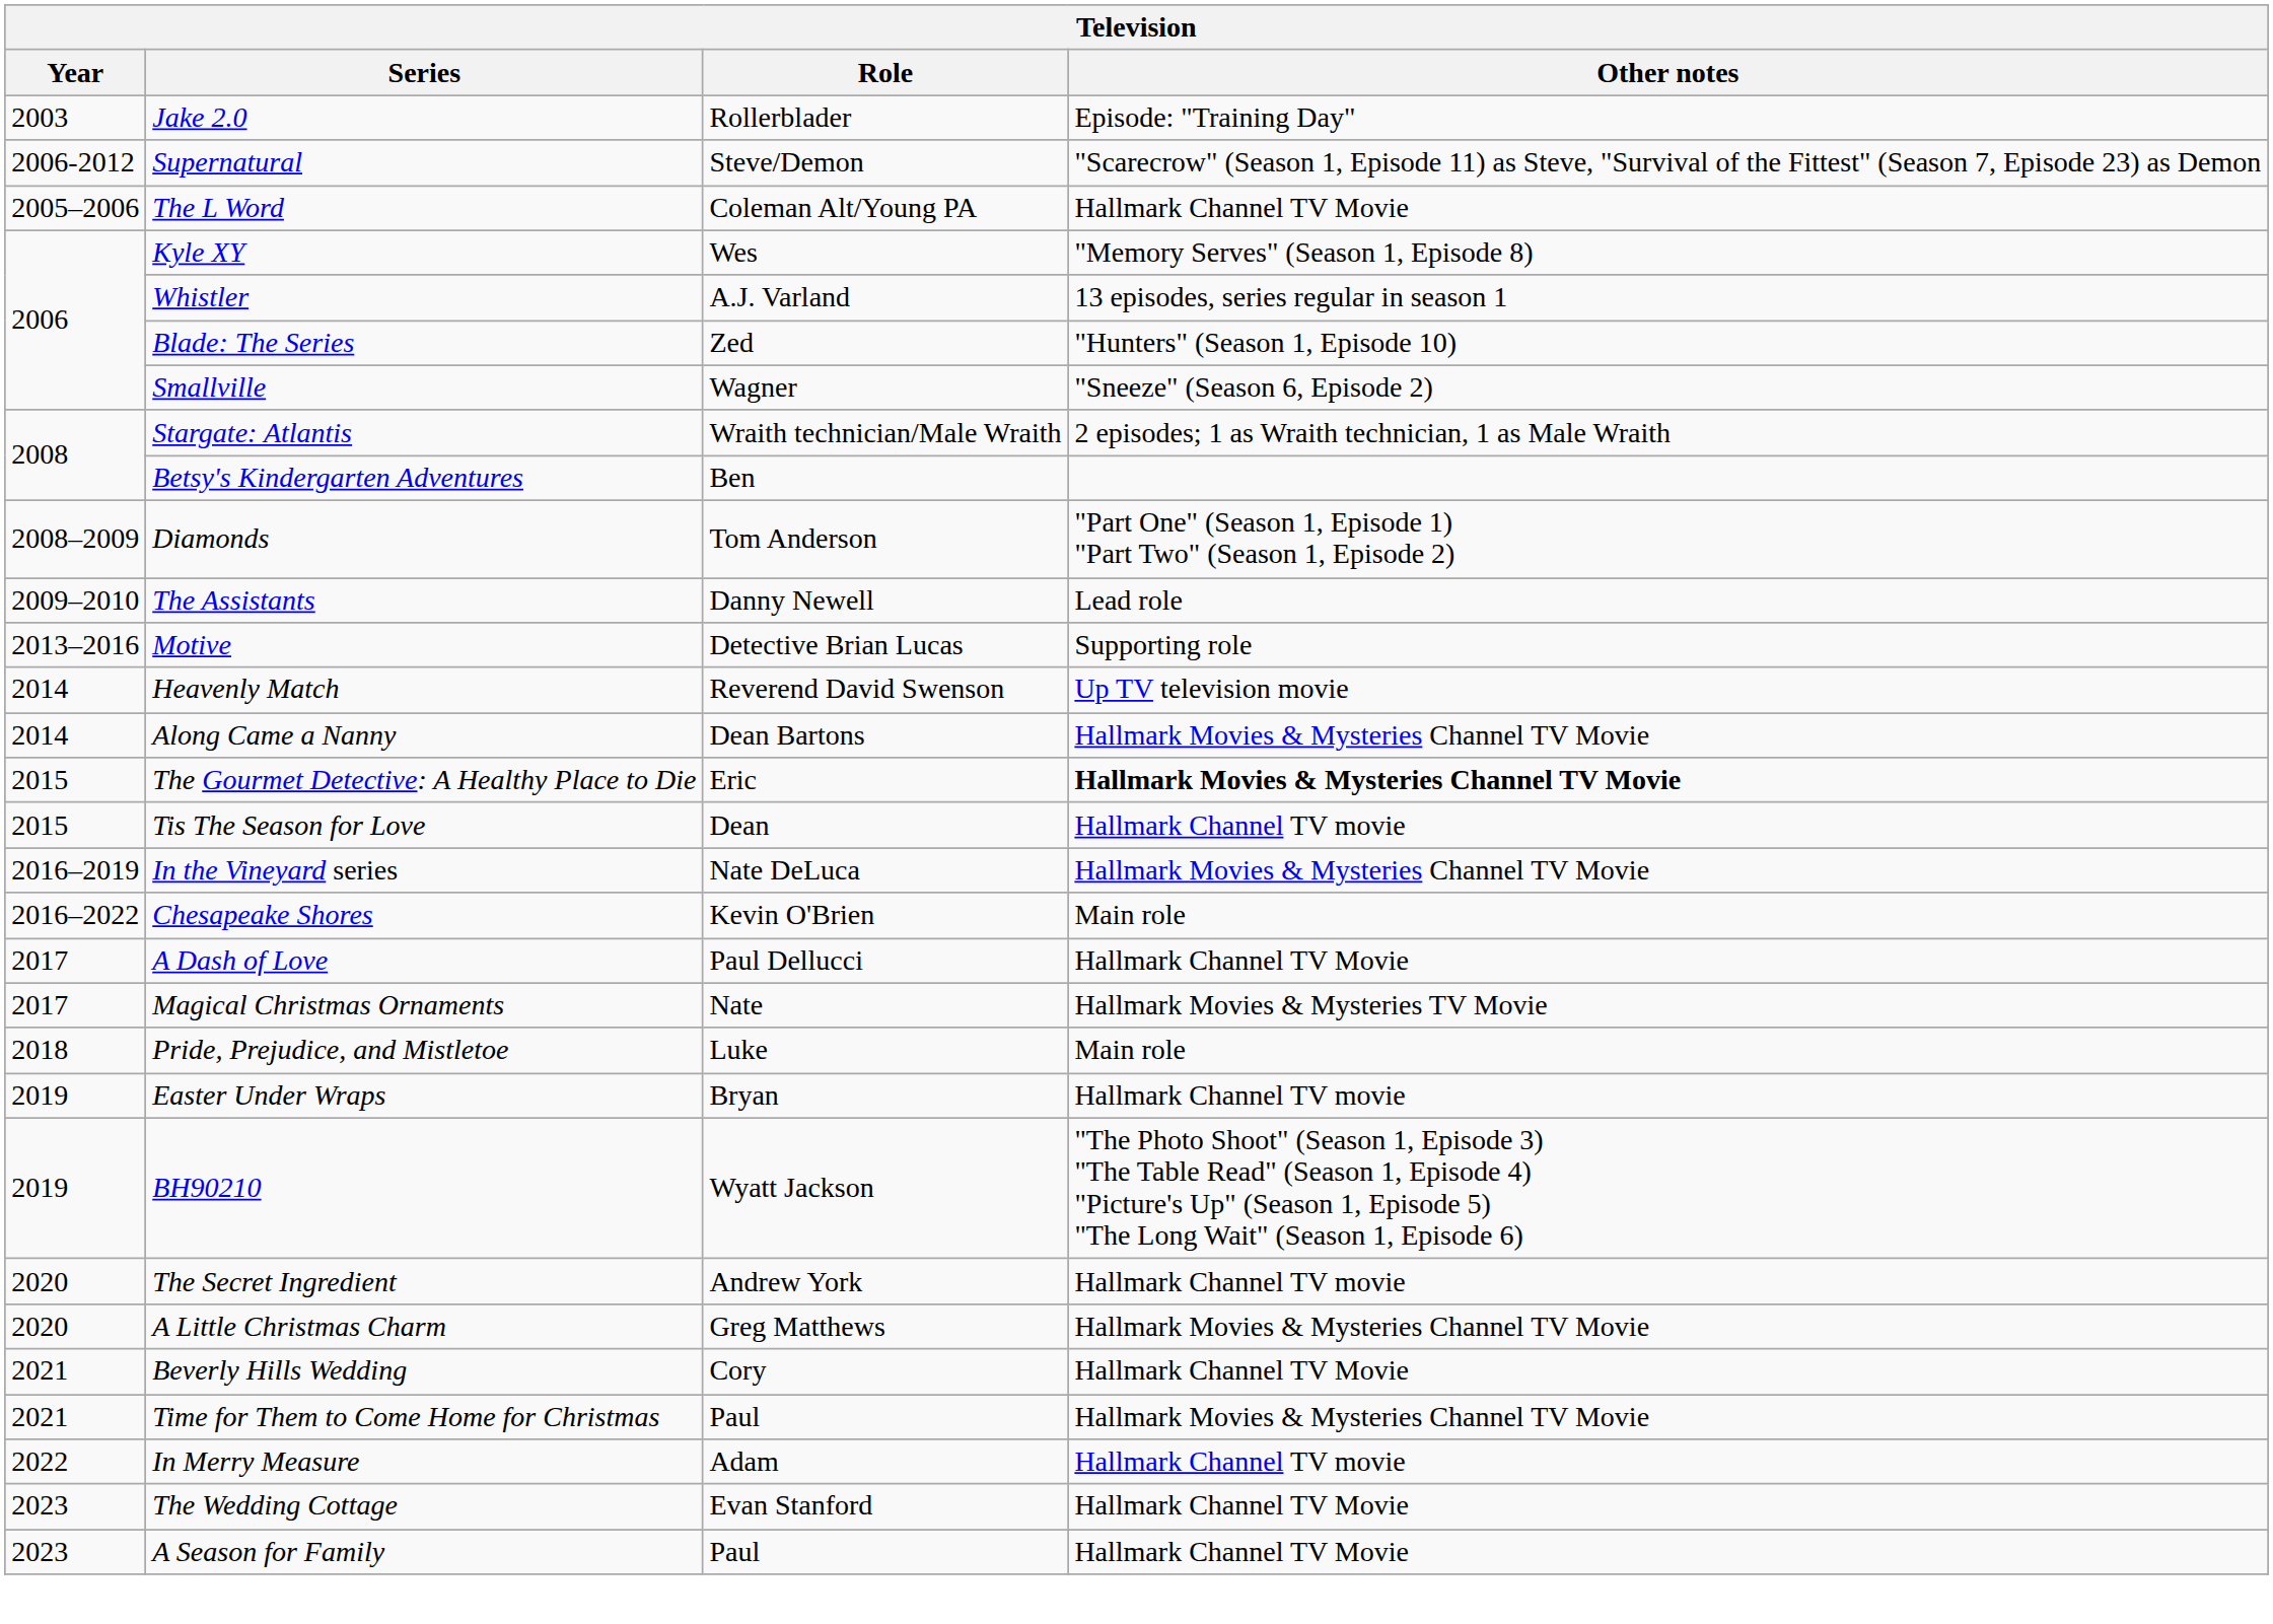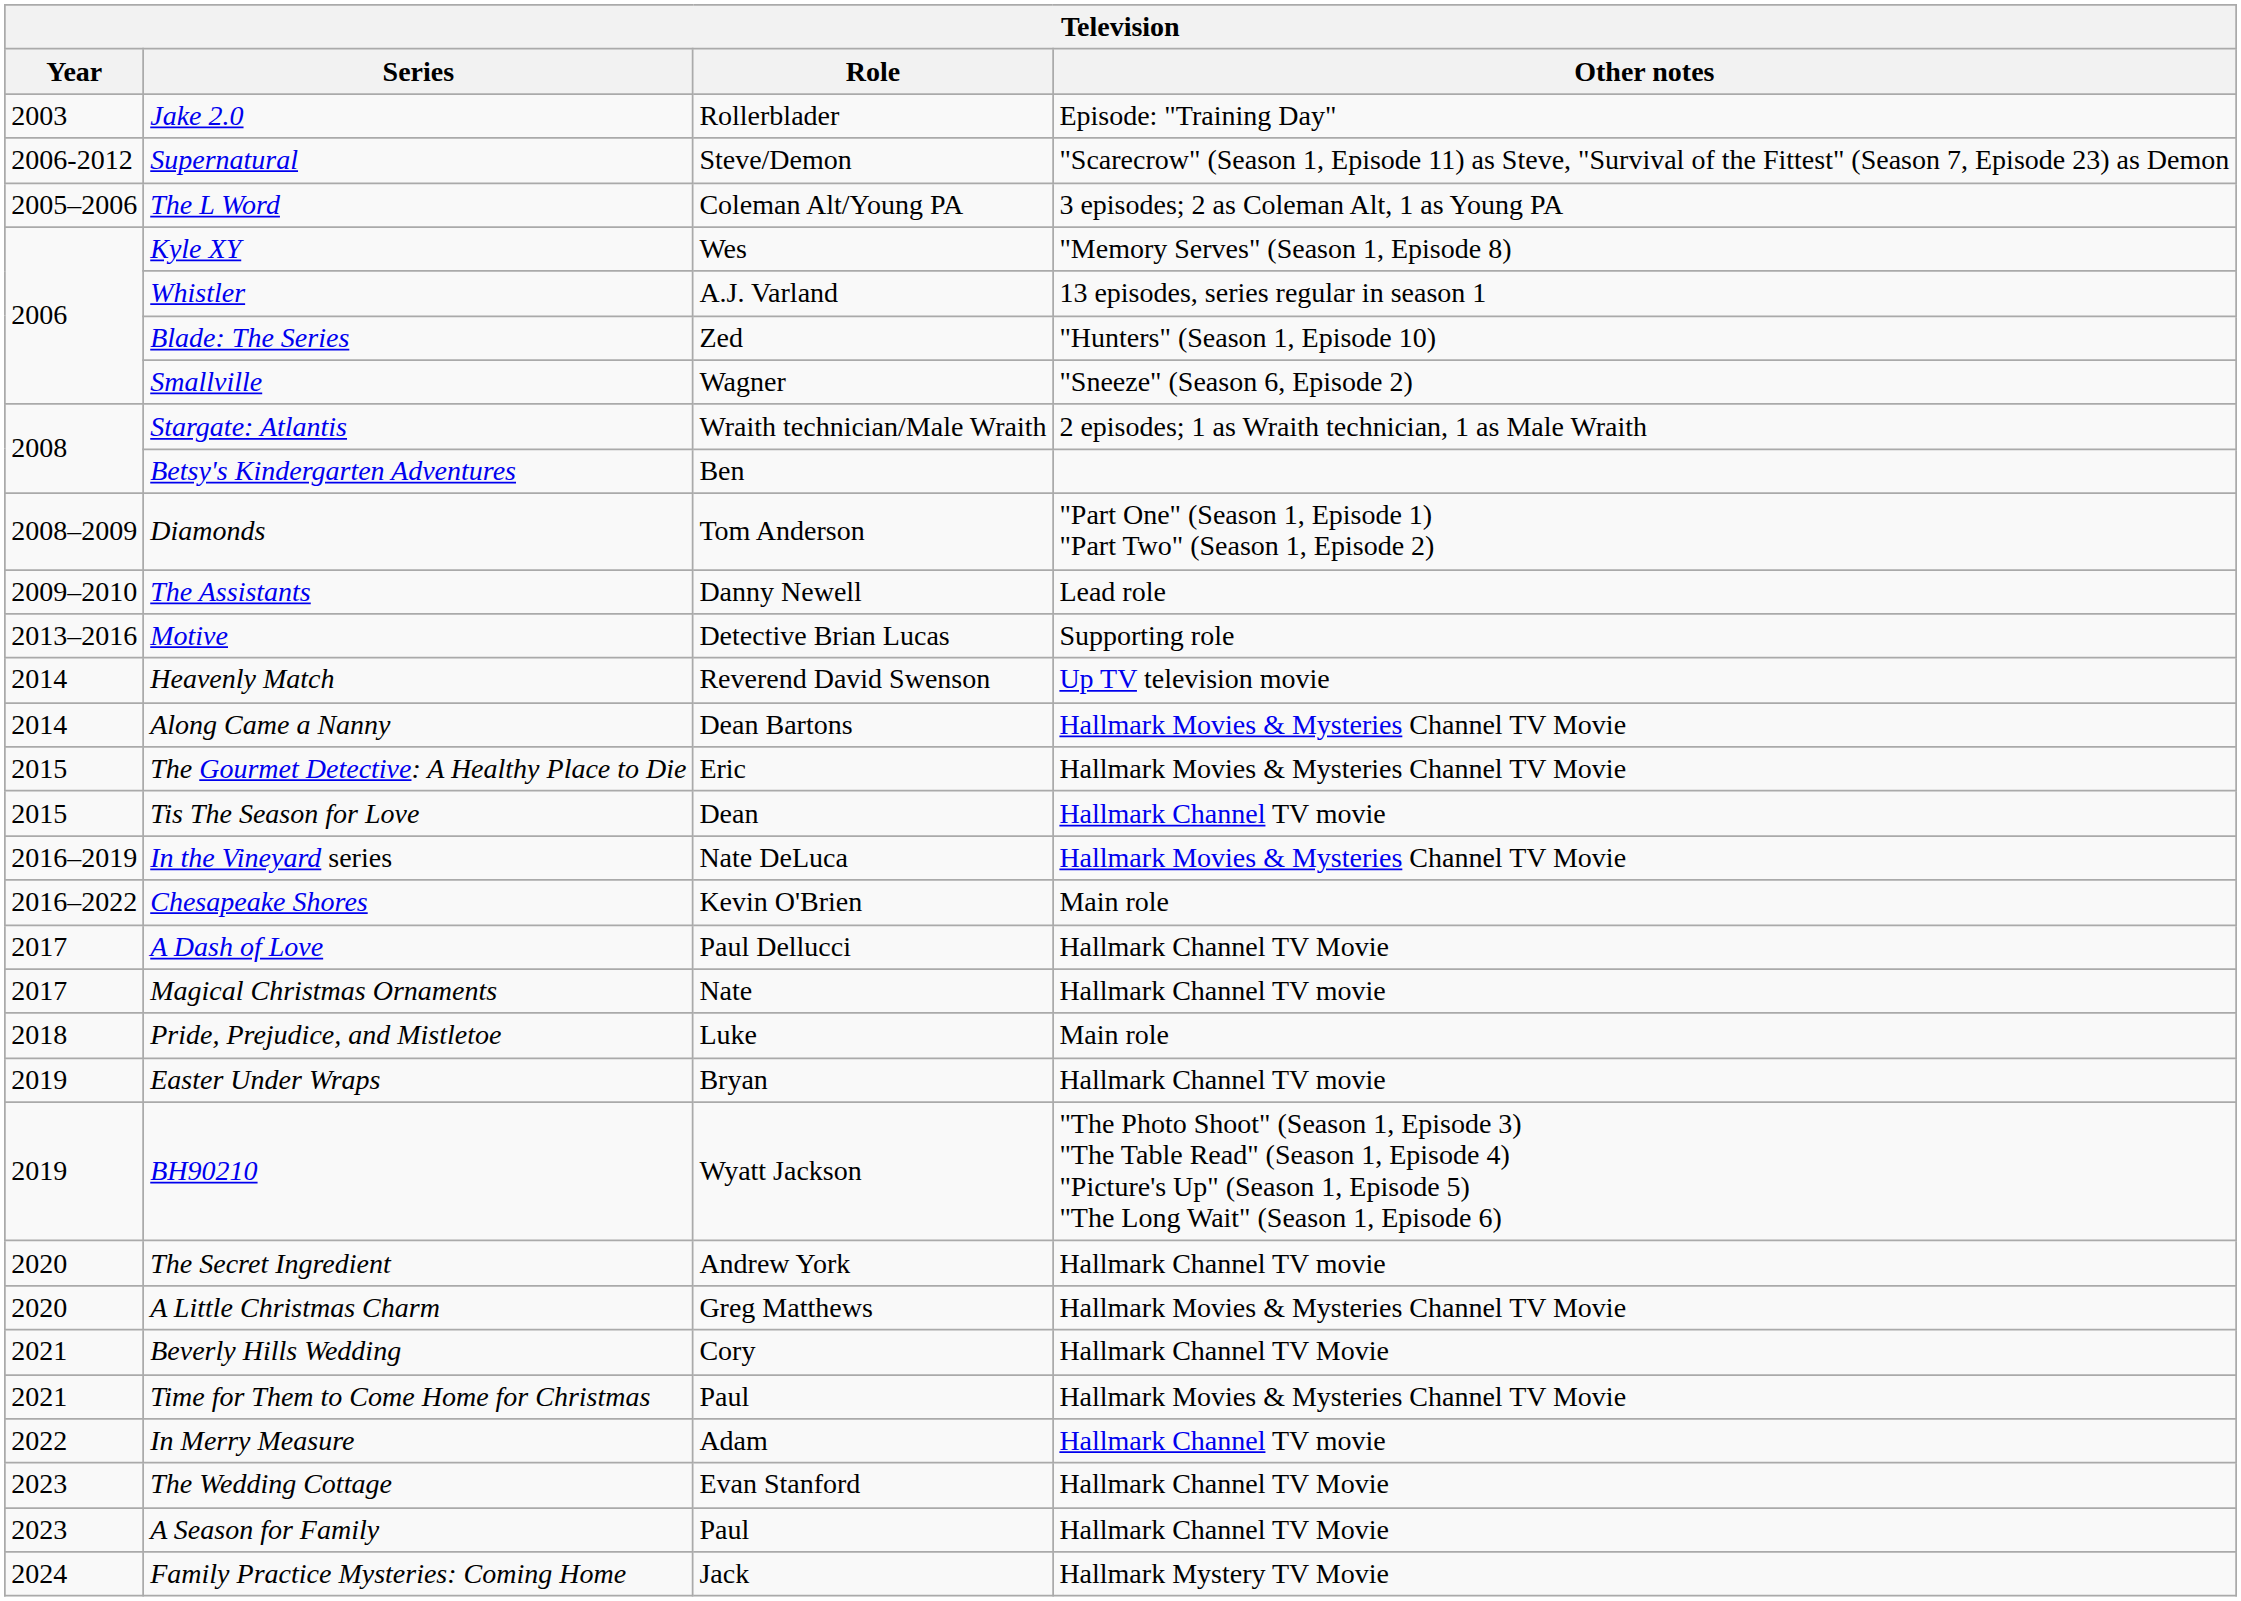The L Word | Other notes: Hallmark Channel TV Movie -> 3 episodes; 2 as Coleman Alt, 1 as Young PA
The Gourmet Detective: A Healthy Place to Die | Other notes: bold -> normal
Magical Christmas Ornaments | Other notes: Hallmark Movies & Mysteries TV Movie -> Hallmark Channel TV movie
+ row: 2024 | Family Practice Mysteries: Coming Home | Jack | Hallmark Mystery TV Movie
